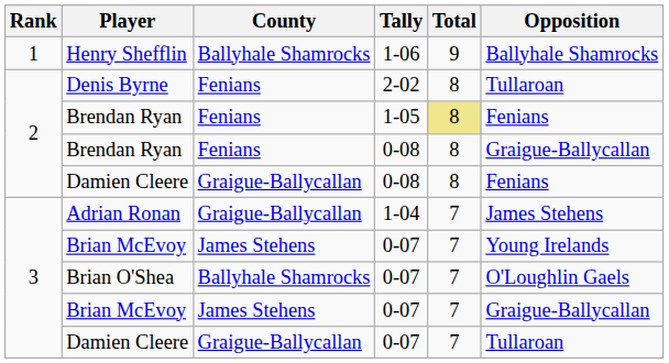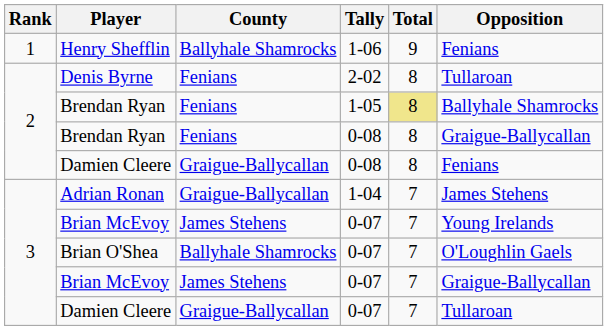Henry Shefflin | Opposition: Ballyhale Shamrocks -> Fenians
Brendan Ryan / 1-05 | Opposition: Fenians -> Ballyhale Shamrocks
